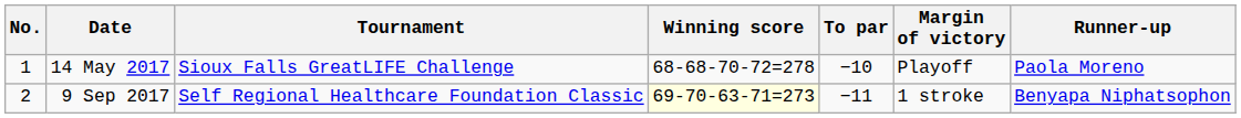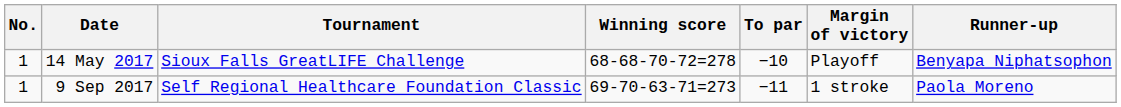14 May 2017 | Runner-up: Paola Moreno -> Benyapa Niphatsophon
9 Sep 2017 | No.: 2 -> 1
9 Sep 2017 | Winning score: lightyellow background -> no background
9 Sep 2017 | Runner-up: Benyapa Niphatsophon -> Paola Moreno
